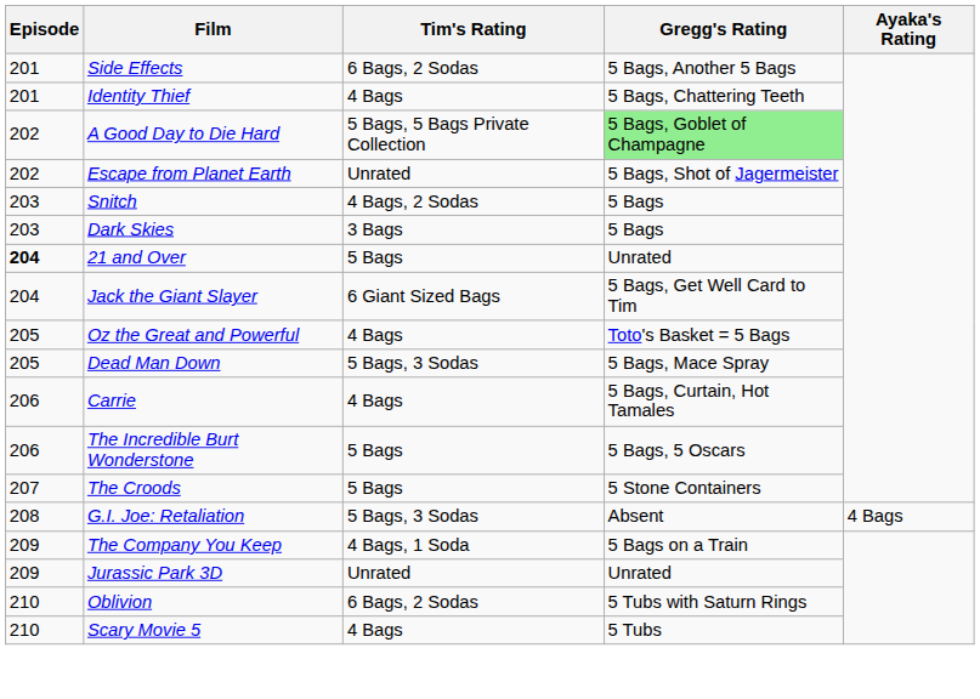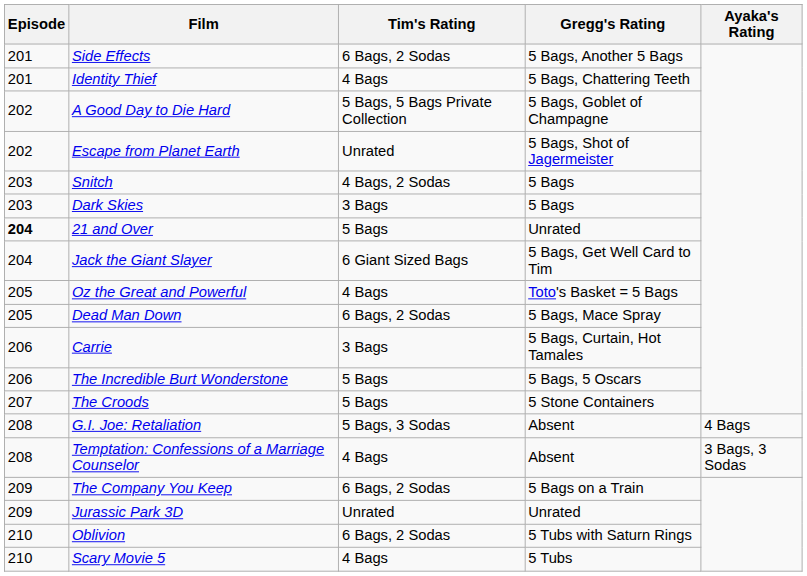A Good Day to Die Hard | Gregg's Rating: lightgreen background -> no background
Dead Man Down | Tim's Rating: 5 Bags, 3 Sodas -> 6 Bags, 2 Sodas
Carrie | Tim's Rating: 4 Bags -> 3 Bags
+ row: 208 | Temptation: Confessions of a Marriage Counselor | 4 Bags | Absent | 3 Bags, 3 Sodas
The Company You Keep | Tim's Rating: 4 Bags, 1 Soda -> 6 Bags, 2 Sodas
